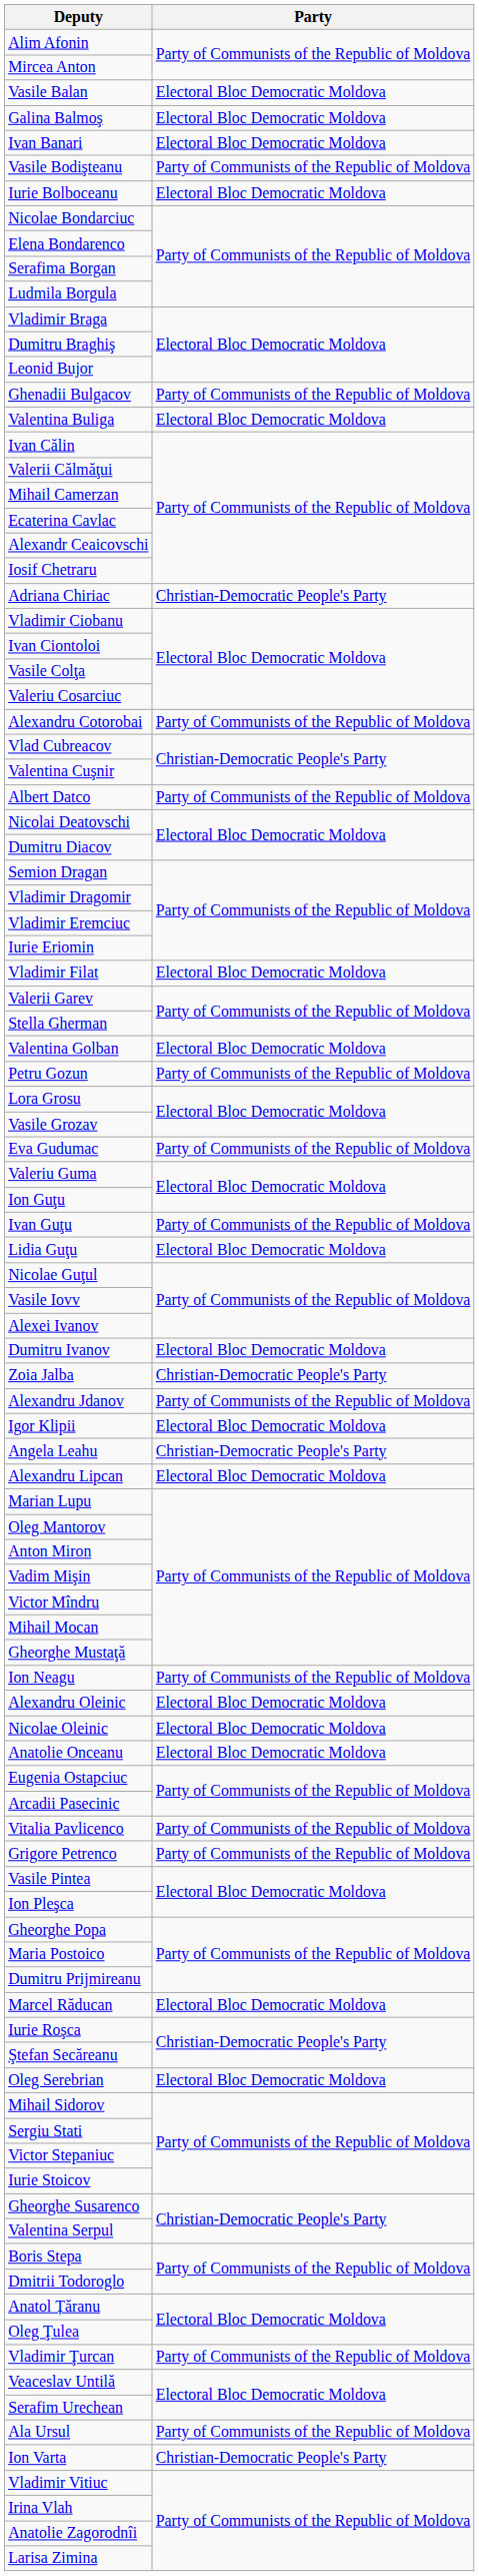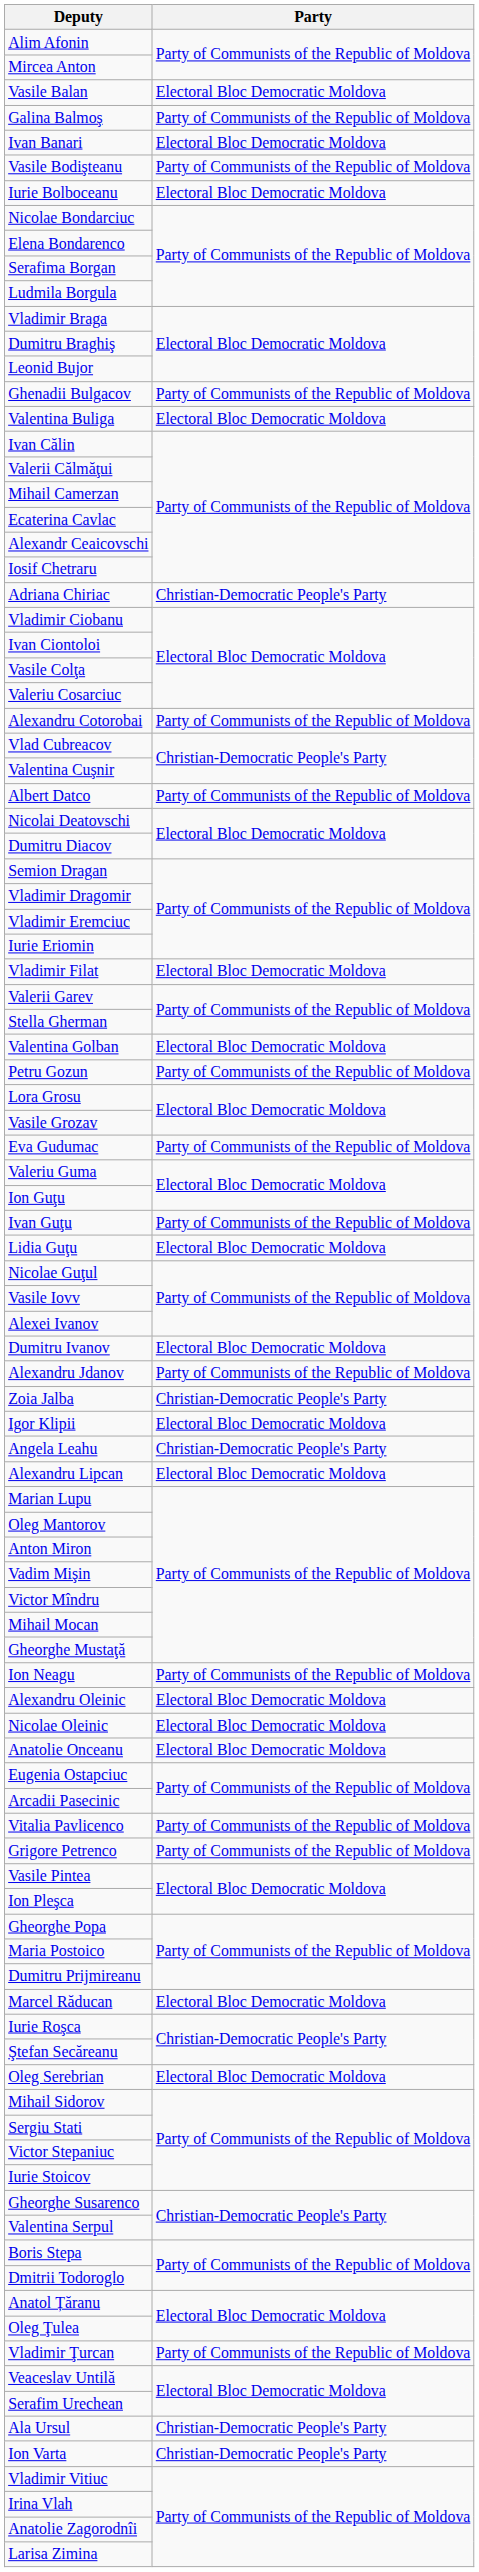Galina Balmoş | Party: Electoral Bloc Democratic Moldova -> Party of Communists of the Republic of Moldova
rows swapped: Zoia Jalba <-> Alexandru Jdanov
Ala Ursul | Party: Party of Communists of the Republic of Moldova -> Christian-Democratic People's Party
